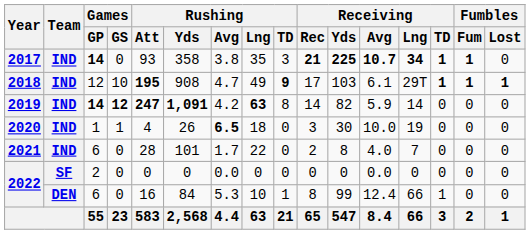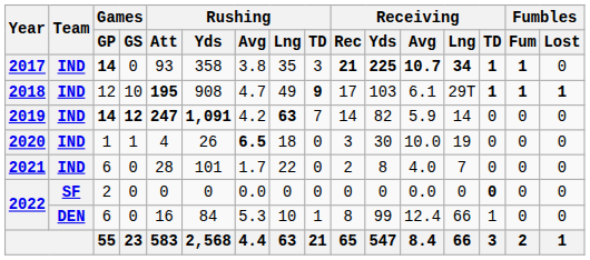2019 | Rushing / TD: 8 -> 7
2022 / 2 | Receiving / TD: normal -> bold
